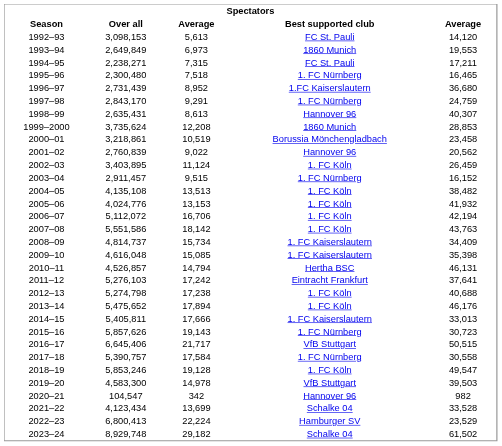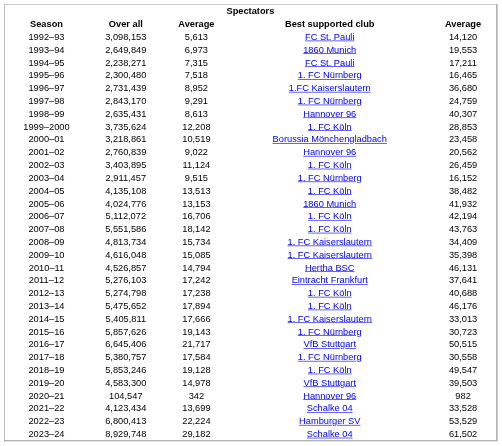1999–2000 | Best supported club: 1860 Munich -> 1. FC Köln
2005–06 | Best supported club: 1. FC Köln -> 1860 Munich
2008–09 | Over all: 4,814,737 -> 4,813,734
2017–18 | Over all: 5,390,757 -> 5,380,757
2022–23 | column 5: 23,529 -> 53,529
